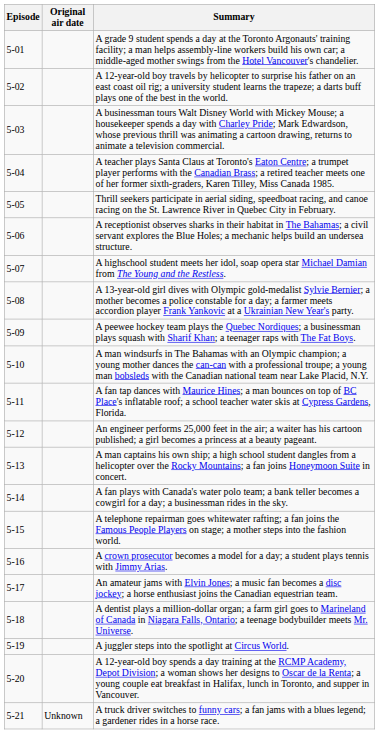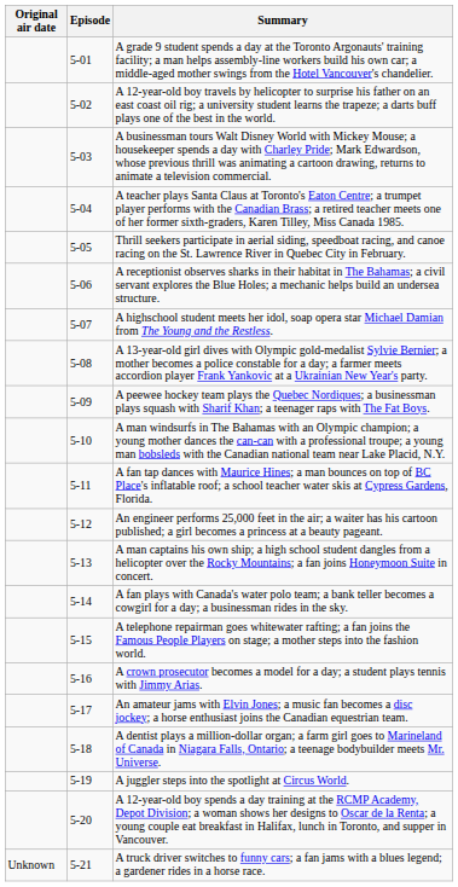columns swapped: Episode <-> Original air date
